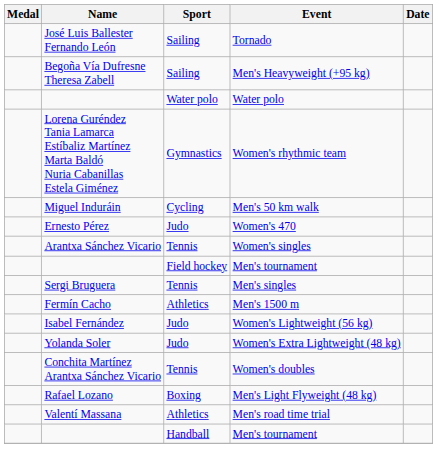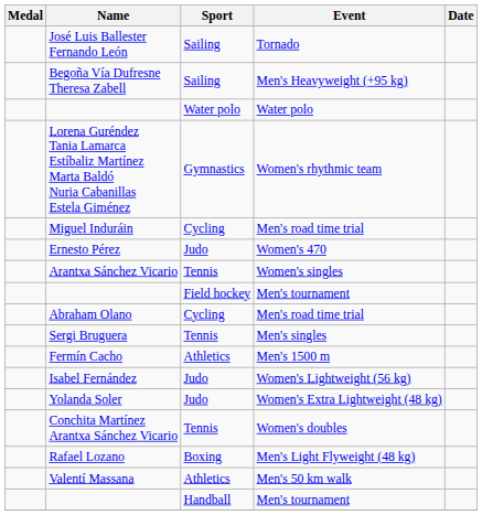Miguel Induráin | Event: Men's 50 km walk -> Men's road time trial
+ row: Abraham Olano | Cycling | Men's road time trial
Valentí Massana | Event: Men's road time trial -> Men's 50 km walk
